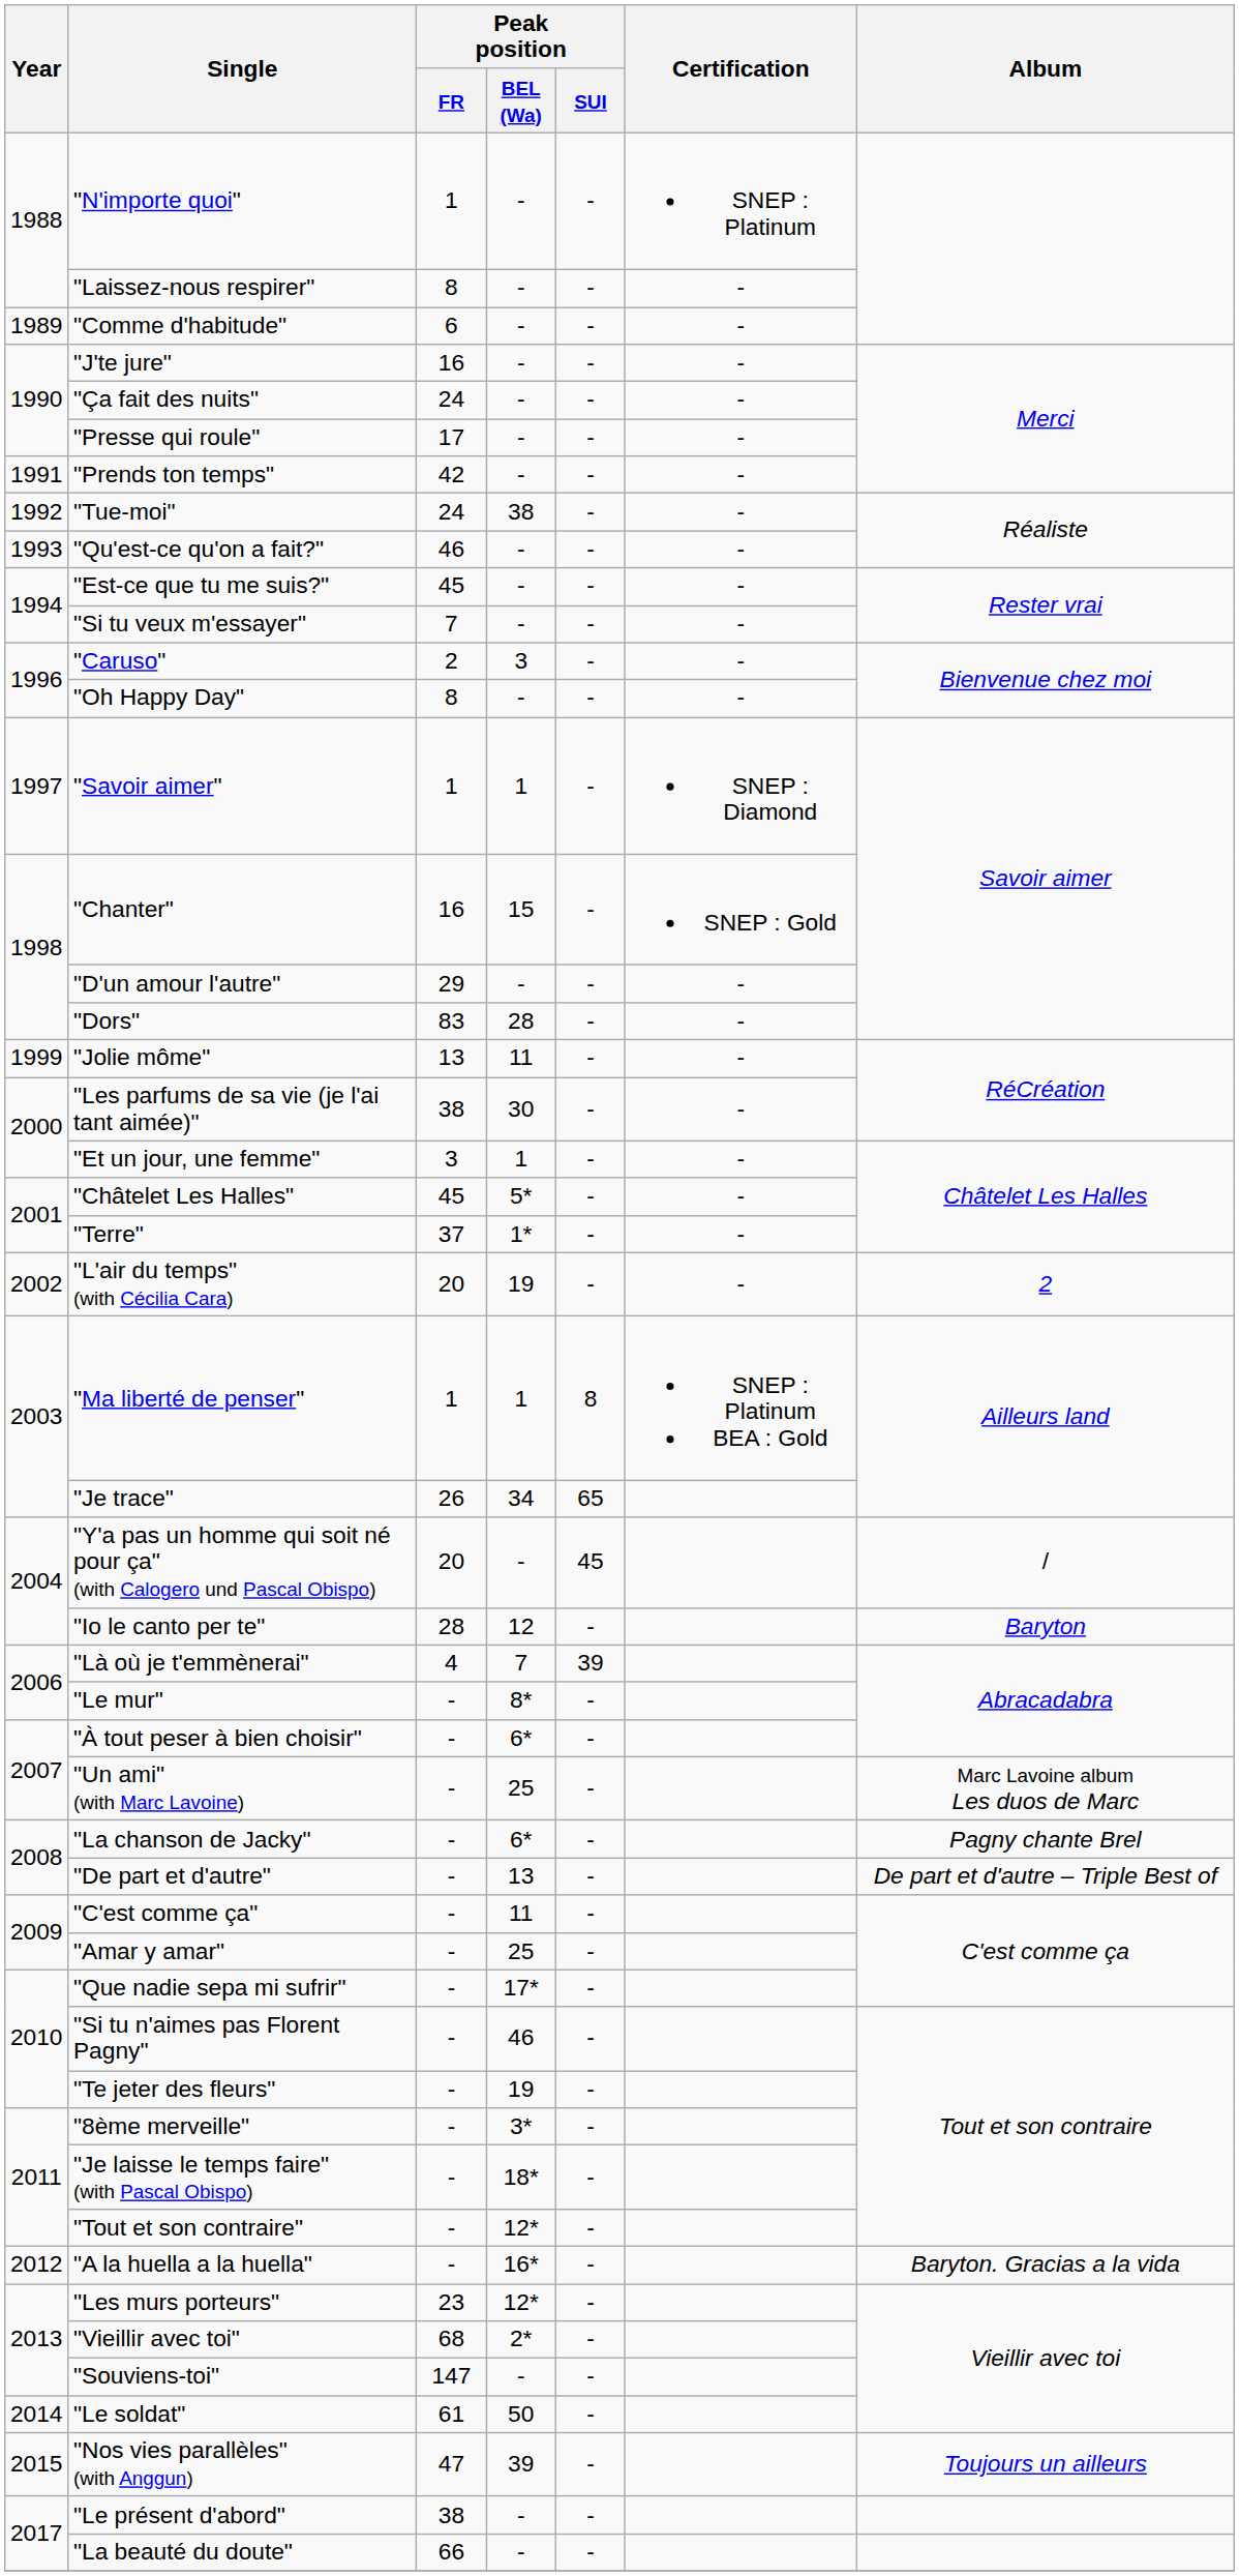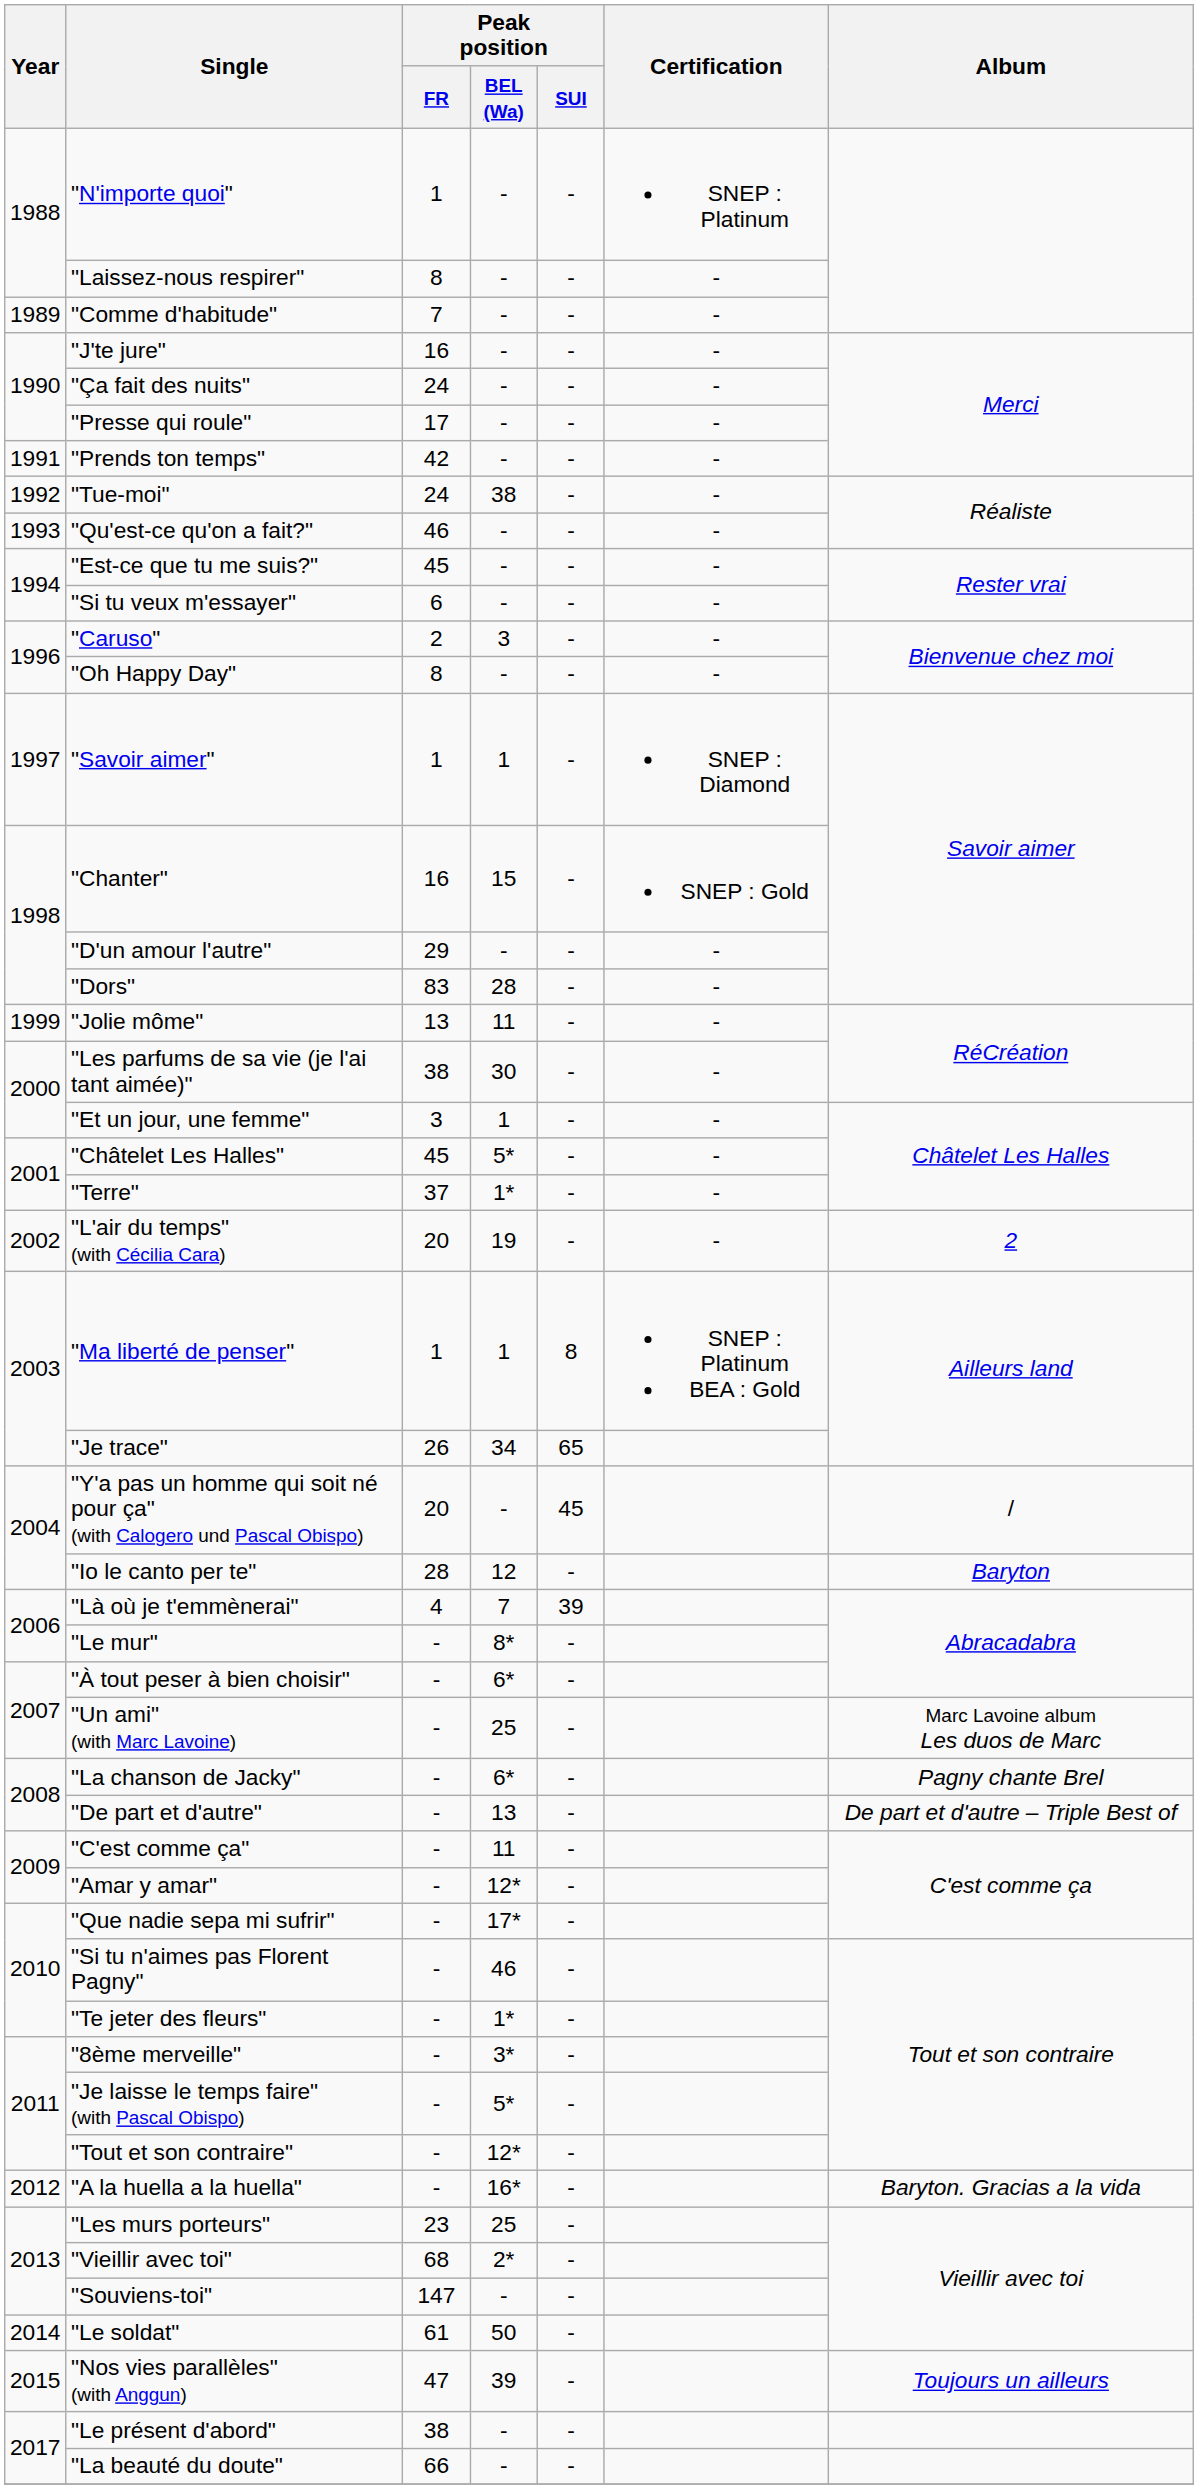"Comme d'habitude" | Peak position / FR: 6 -> 7
"Si tu veux m'essayer" | Peak position / FR: 7 -> 6
"Amar y amar" | Peak position / BEL (Wa): 25 -> 12*
"Te jeter des fleurs" | Peak position / BEL (Wa): 19 -> 1*
"Je laisse le temps faire" (with Pascal Obispo) | Peak position / BEL (Wa): 18* -> 5*
"Les murs porteurs" | Peak position / BEL (Wa): 12* -> 25
